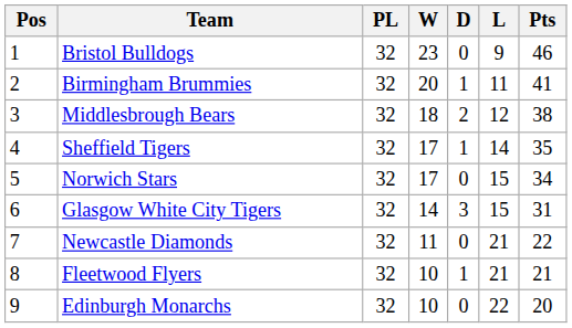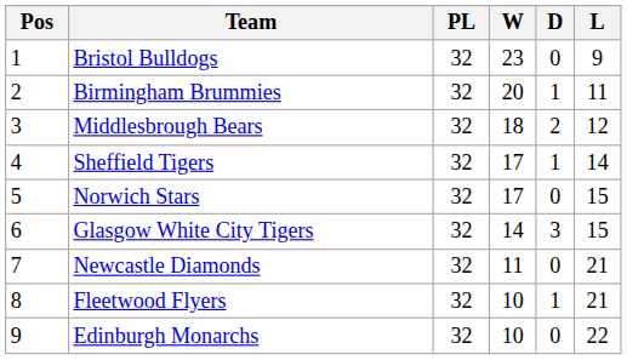- column: Pts | 46 | 41 | 38 | 35 | 34 | 31 | 22 | 21 | 20
